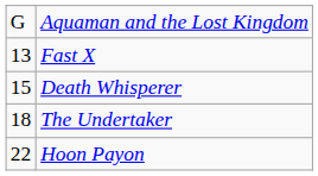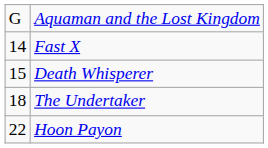Fast X | column 1: 13 -> 14
